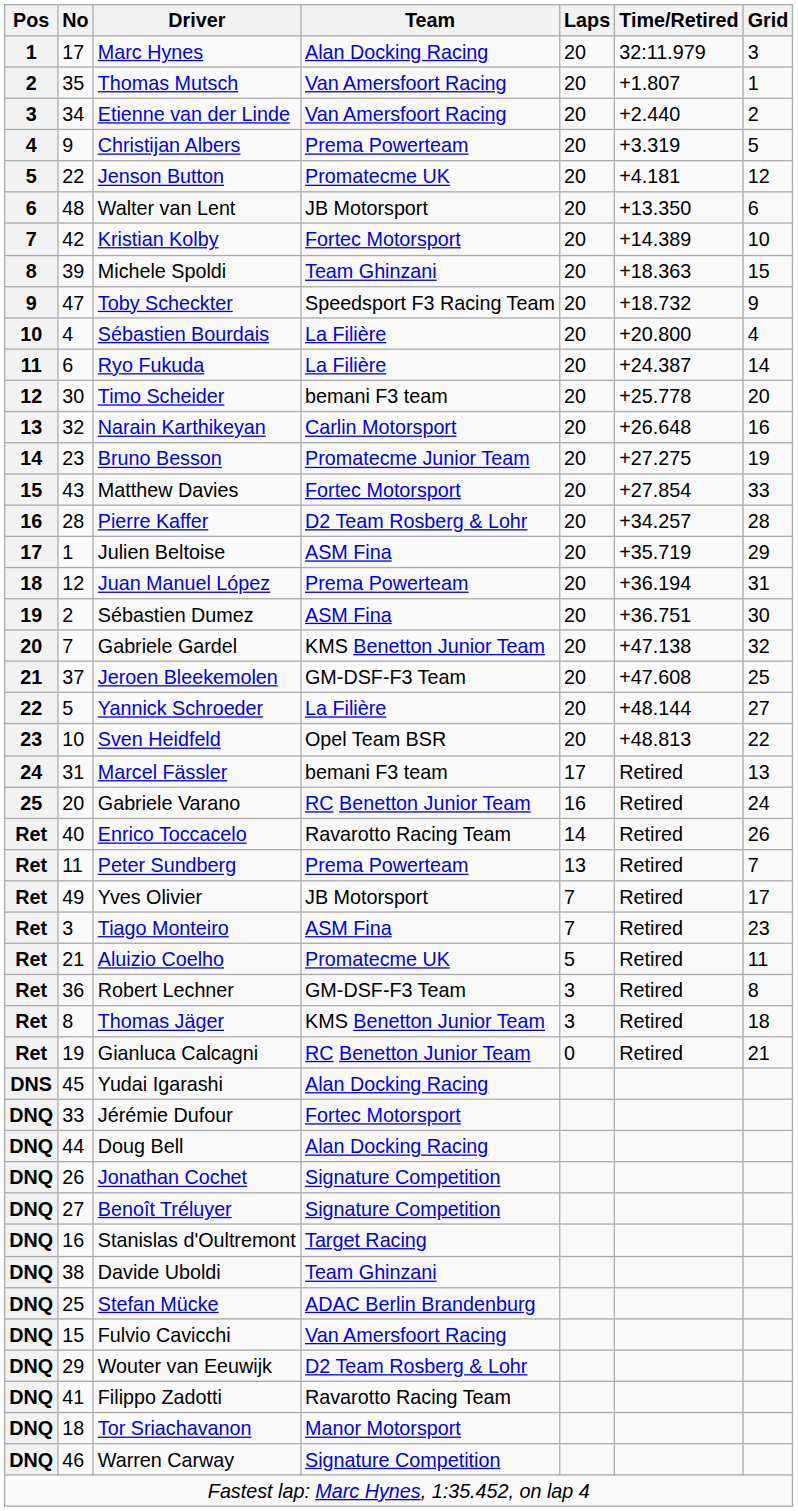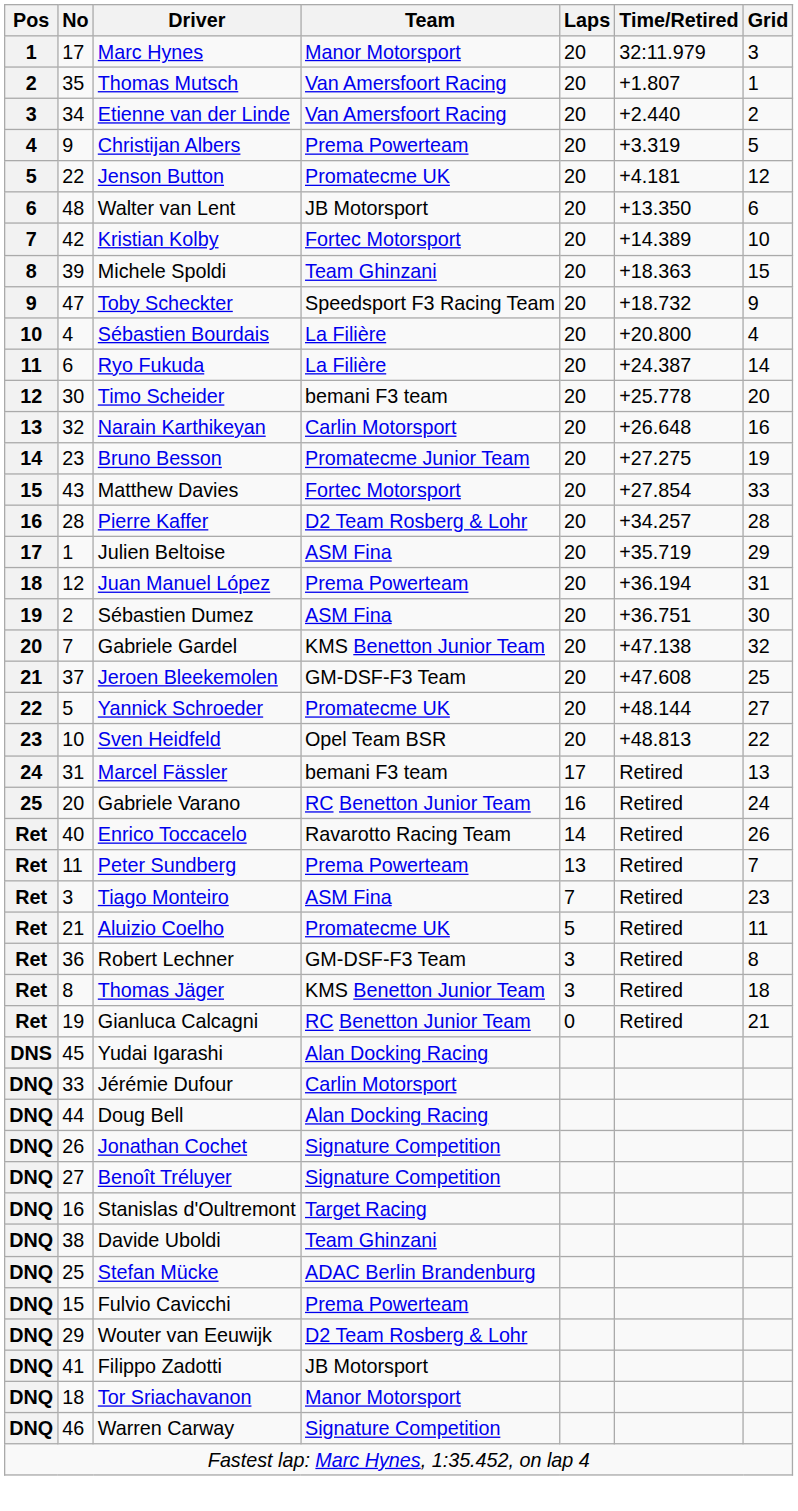Marc Hynes | Team: Alan Docking Racing -> Manor Motorsport
Yannick Schroeder | Team: La Filière -> Promatecme UK
- row: Ret | 49 | Yves Olivier | JB Motorsport | 7 | Retired | 17
Jérémie Dufour | Team: Fortec Motorsport -> Carlin Motorsport
Fulvio Cavicchi | Team: Van Amersfoort Racing -> Prema Powerteam
Filippo Zadotti | Team: Ravarotto Racing Team -> JB Motorsport
